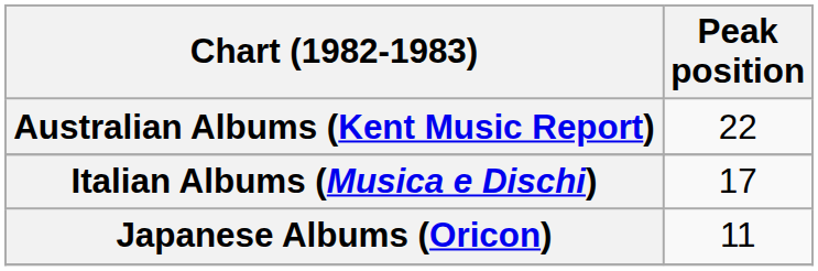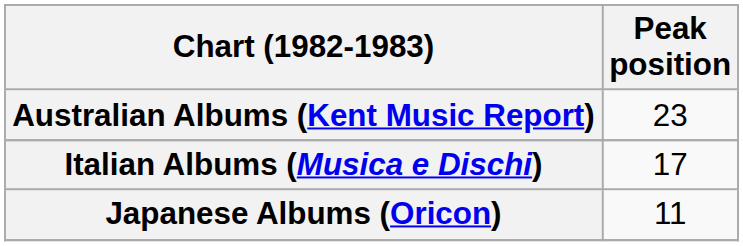Australian Albums (Kent Music Report) | Peak position: 22 -> 23
